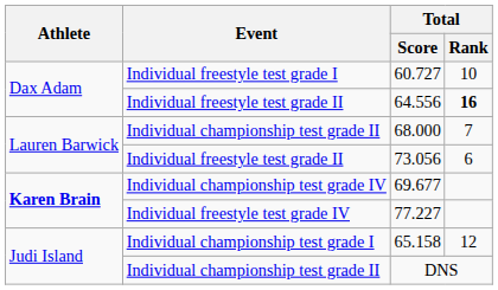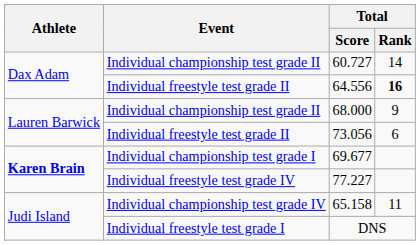60.727 | Event: Individual freestyle test grade I -> Individual championship test grade II
60.727 | Total / Rank: 10 -> 14
68.000 | Total / Rank: 7 -> 9
69.677 | Event: Individual championship test grade IV -> Individual championship test grade I
65.158 | Event: Individual championship test grade I -> Individual championship test grade IV
65.158 | Total / Rank: 12 -> 11
DNS | Event: Individual championship test grade II -> Individual freestyle test grade I
